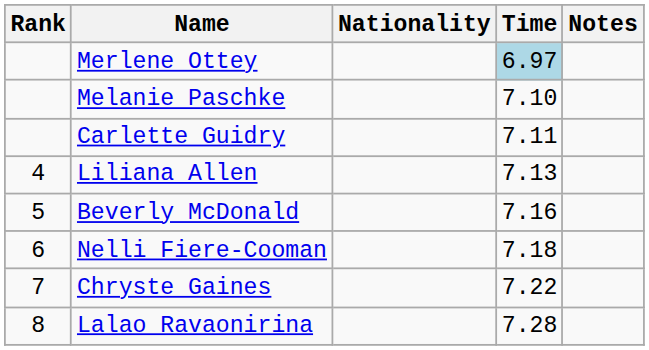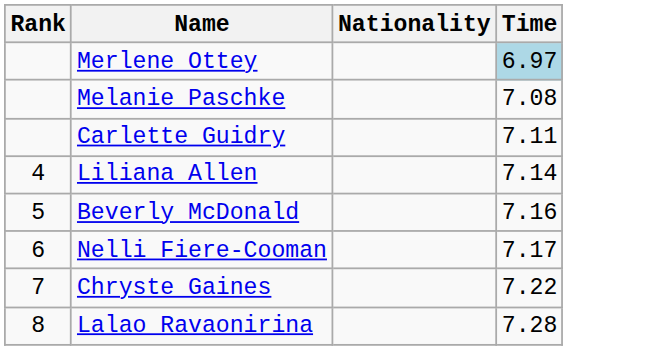- column: Notes
Melanie Paschke | Time: 7.10 -> 7.08
Liliana Allen | Time: 7.13 -> 7.14
Nelli Fiere-Cooman | Time: 7.18 -> 7.17
